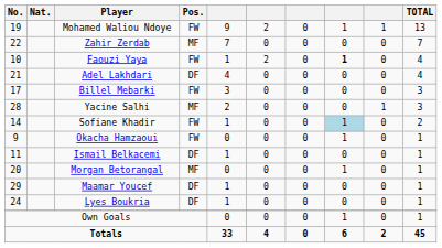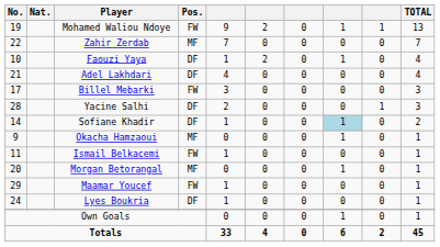Faouzi Yaya | Pos.: FW -> DF
Faouzi Yaya | column 8: bold -> normal
Yacine Salhi | Pos.: MF -> DF
Sofiane Khadir | Pos.: FW -> DF
Okacha Hamzaoui | Pos.: FW -> MF
Ismail Belkacemi | Pos.: DF -> FW
Maamar Youcef | Pos.: DF -> FW
